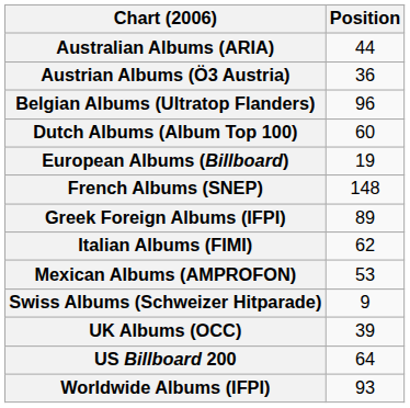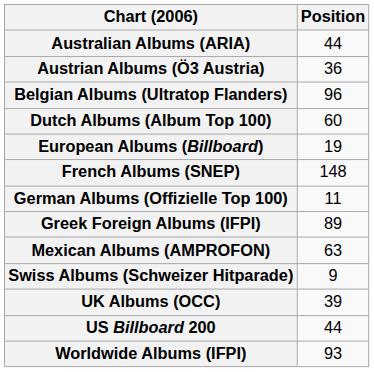+ row: German Albums (Offizielle Top 100) | 11
- row: Italian Albums (FIMI) | 62
Mexican Albums (AMPROFON) | Position: 53 -> 63
US Billboard 200 | Position: 64 -> 44
